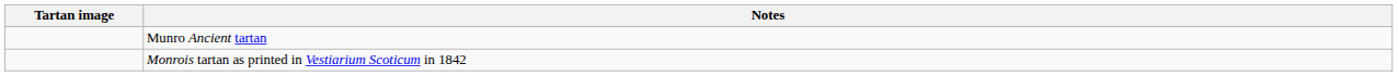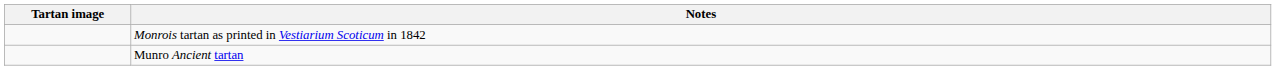rows swapped: Munro Ancient tartan <-> Monrois tartan as printed in Vestiarium Scoticum in 1842
